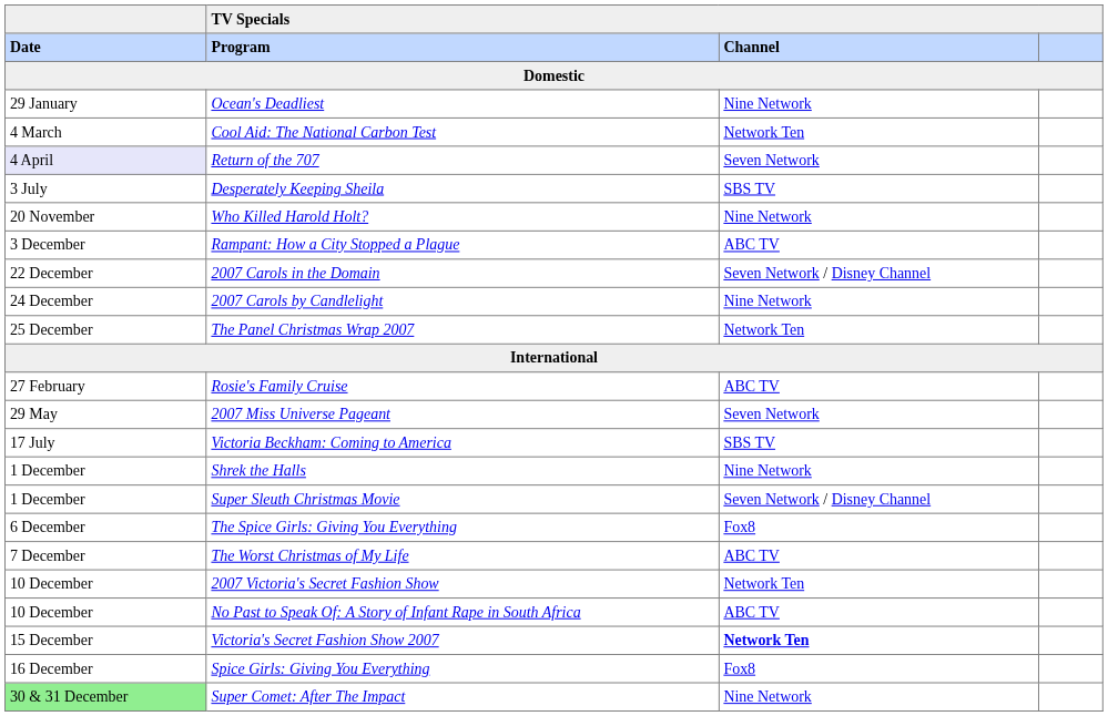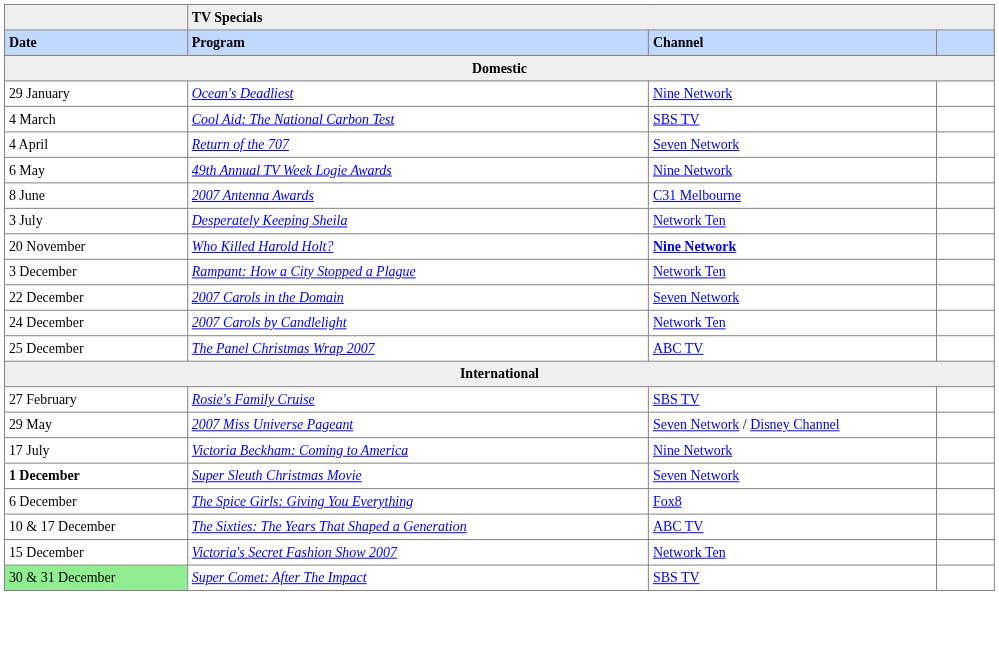Cool Aid: The National Carbon Test | TV Specials / Channel: Network Ten -> SBS TV
Return of the 707 | Date: lavender background -> no background
+ row: 6 May | 49th Annual TV Week Logie Awards | Nine Network
+ row: 8 June | 2007 Antenna Awards | C31 Melbourne
Desperately Keeping Sheila | TV Specials / Channel: SBS TV -> Network Ten
Who Killed Harold Holt? | TV Specials / Channel: normal -> bold
Rampant: How a City Stopped a Plague | TV Specials / Channel: ABC TV -> Network Ten
2007 Carols in the Domain | TV Specials / Channel: Seven Network / Disney Channel -> Seven Network
2007 Carols by Candlelight | TV Specials / Channel: Nine Network -> Network Ten
The Panel Christmas Wrap 2007 | TV Specials / Channel: Network Ten -> ABC TV
Rosie's Family Cruise | TV Specials / Channel: ABC TV -> SBS TV
2007 Miss Universe Pageant | TV Specials / Channel: Seven Network -> Seven Network / Disney Channel
Victoria Beckham: Coming to America | TV Specials / Channel: SBS TV -> Nine Network
- row: 1 December | Shrek the Halls | Nine Network
Super Sleuth Christmas Movie | Date: normal -> bold
Super Sleuth Christmas Movie | TV Specials / Channel: Seven Network / Disney Channel -> Seven Network
- row: 7 December | The Worst Christmas of My Life | ABC TV
- row: 10 December | 2007 Victoria's Secret Fashion Show | Network Ten
- row: 10 December | No Past to Speak Of: A Story of Infant Rape in South Africa | ABC TV
+ row: 10 & 17 December | The Sixties: The Years That Shaped a Generation | ABC TV
Victoria's Secret Fashion Show 2007 | TV Specials / Channel: bold -> normal
- row: 16 December | Spice Girls: Giving You Everything | Fox8
Super Comet: After The Impact | TV Specials / Channel: Nine Network -> SBS TV
